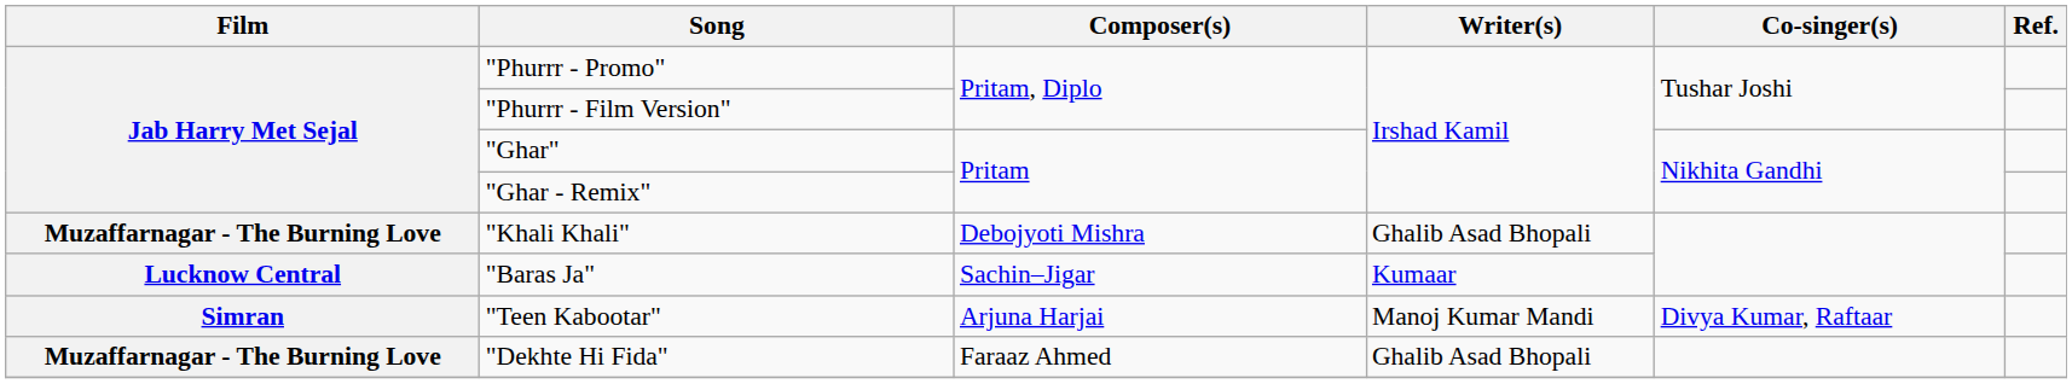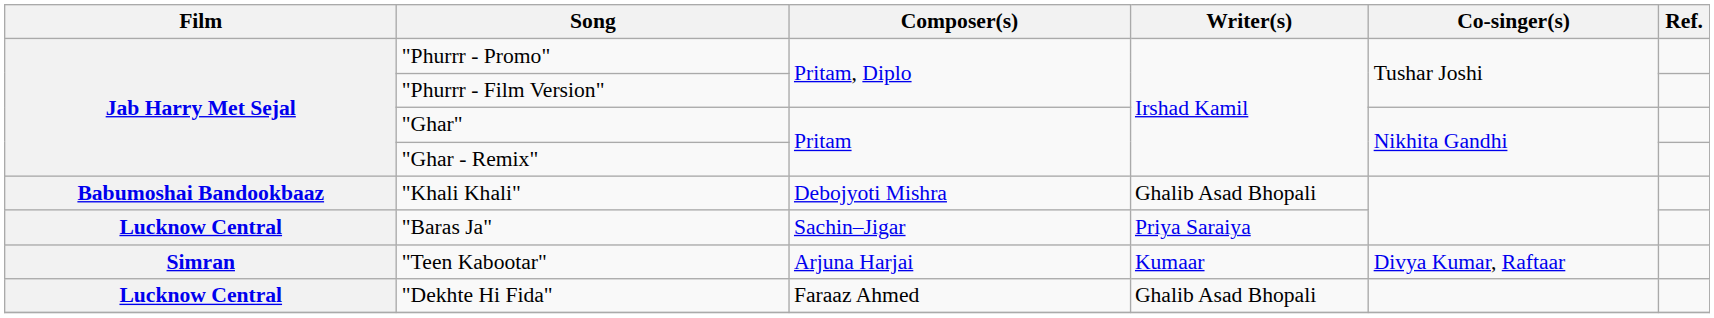"Khali Khali" | Film: Muzaffarnagar - The Burning Love -> Babumoshai Bandookbaaz
"Baras Ja" | Writer(s): Kumaar -> Priya Saraiya
"Teen Kabootar" | Writer(s): Manoj Kumar Mandi -> Kumaar
"Dekhte Hi Fida" | Film: Muzaffarnagar - The Burning Love -> Lucknow Central
